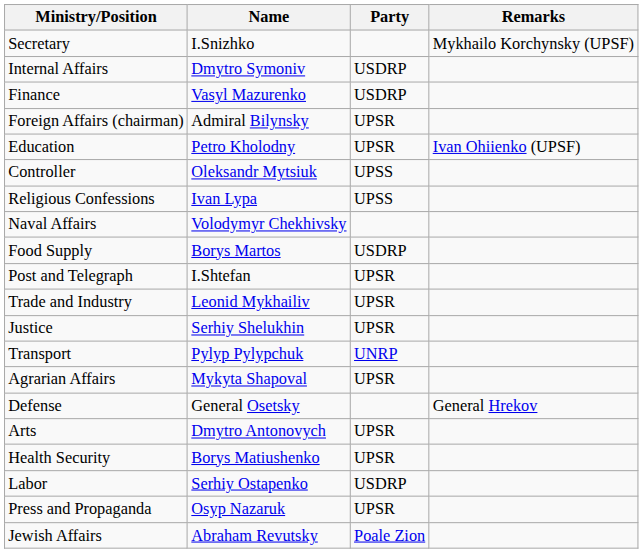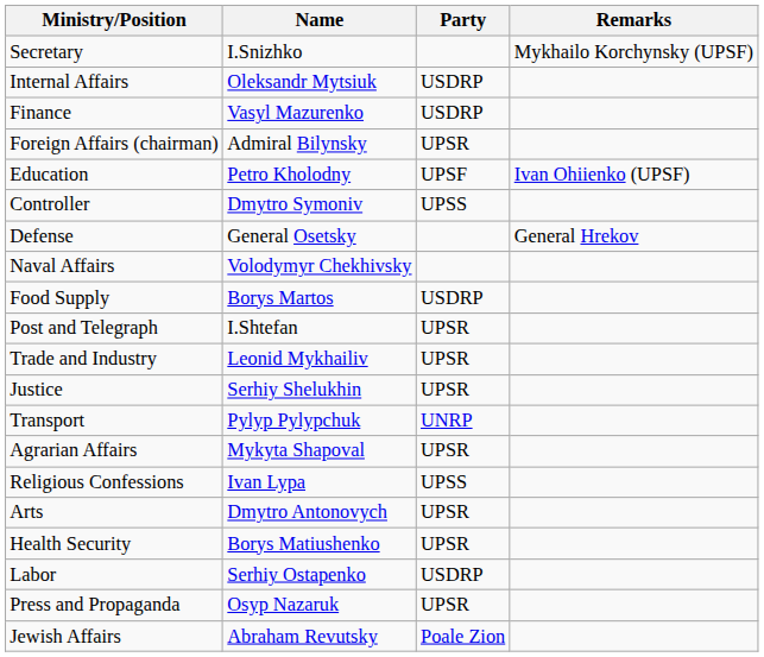Internal Affairs | Name: Dmytro Symoniv -> Oleksandr Mytsiuk
Education | Party: UPSR -> UPSF
Controller | Name: Oleksandr Mytsiuk -> Dmytro Symoniv
rows swapped: Defense <-> Religious Confessions
